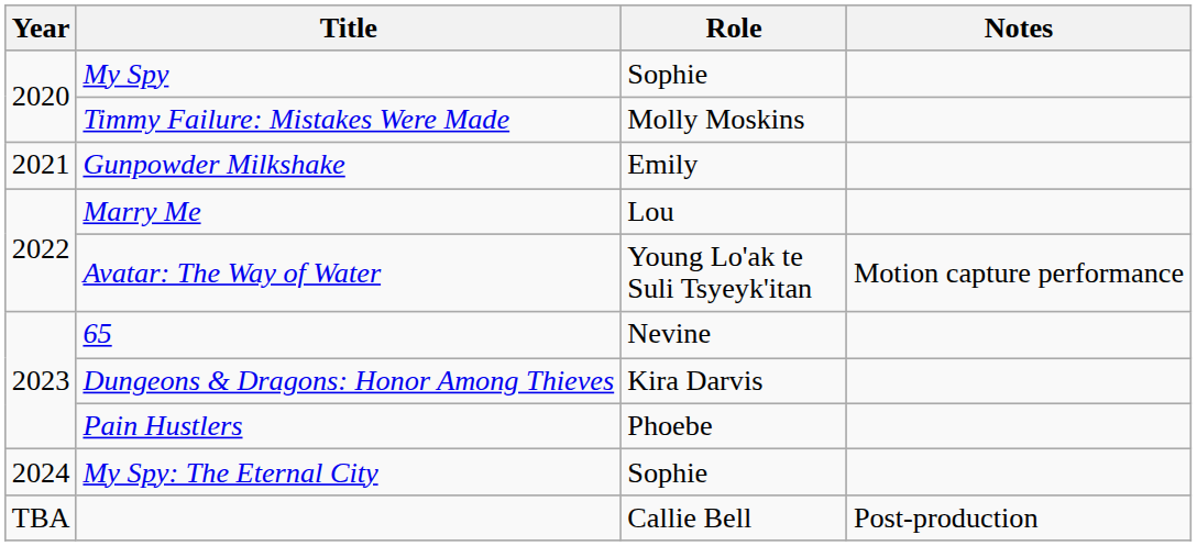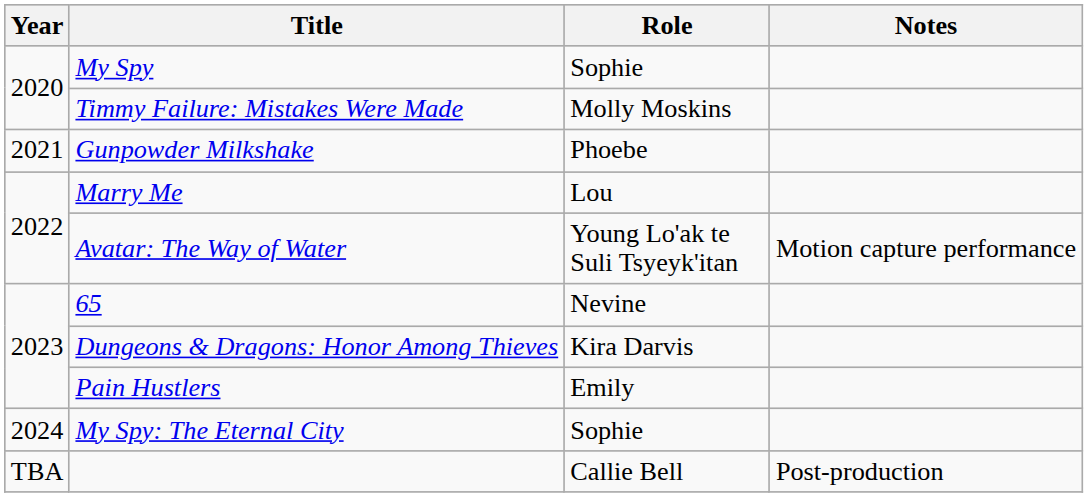Gunpowder Milkshake | Role: Emily -> Phoebe
Pain Hustlers | Role: Phoebe -> Emily
